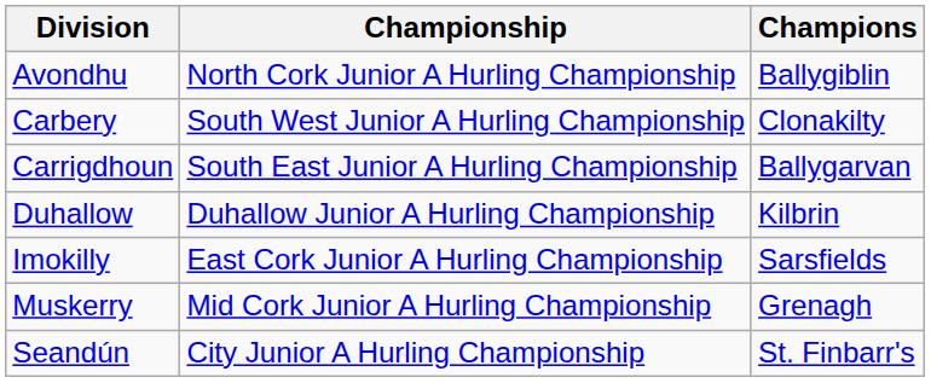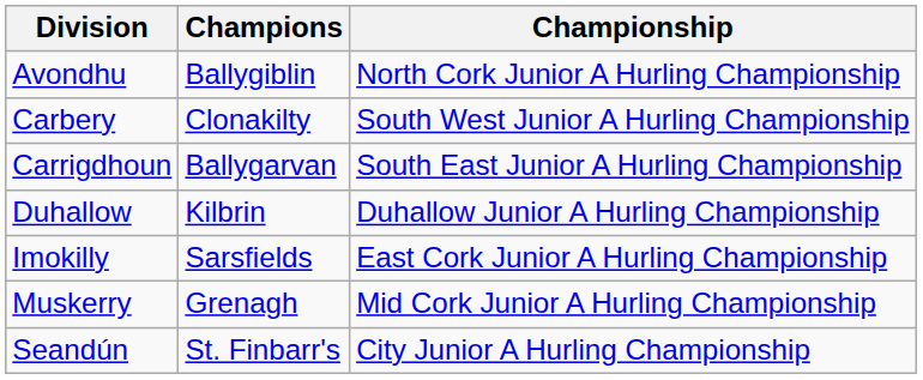columns swapped: Championship <-> Champions
